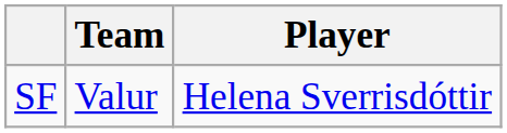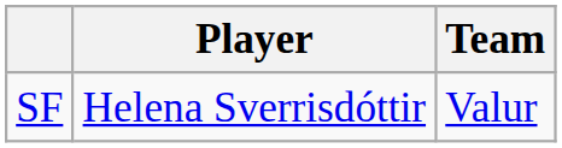columns swapped: Player <-> Team
